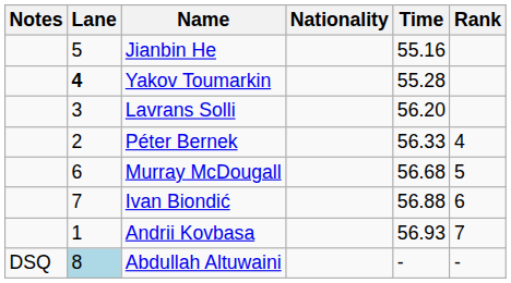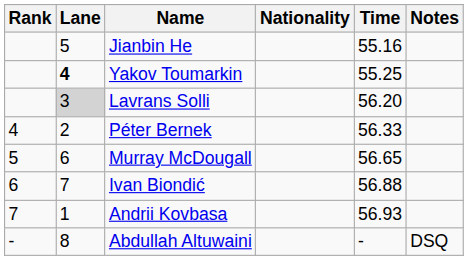columns swapped: Rank <-> Notes
Yakov Toumarkin | Time: 55.28 -> 55.25
Lavrans Solli | Lane: no background -> lightgrey background
Murray McDougall | Time: 56.68 -> 56.65
Abdullah Altuwaini | Lane: lightblue background -> no background
